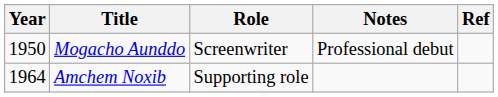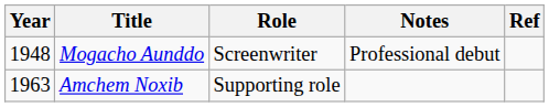Mogacho Aunddo | Year: 1950 -> 1948
Amchem Noxib | Year: 1964 -> 1963
